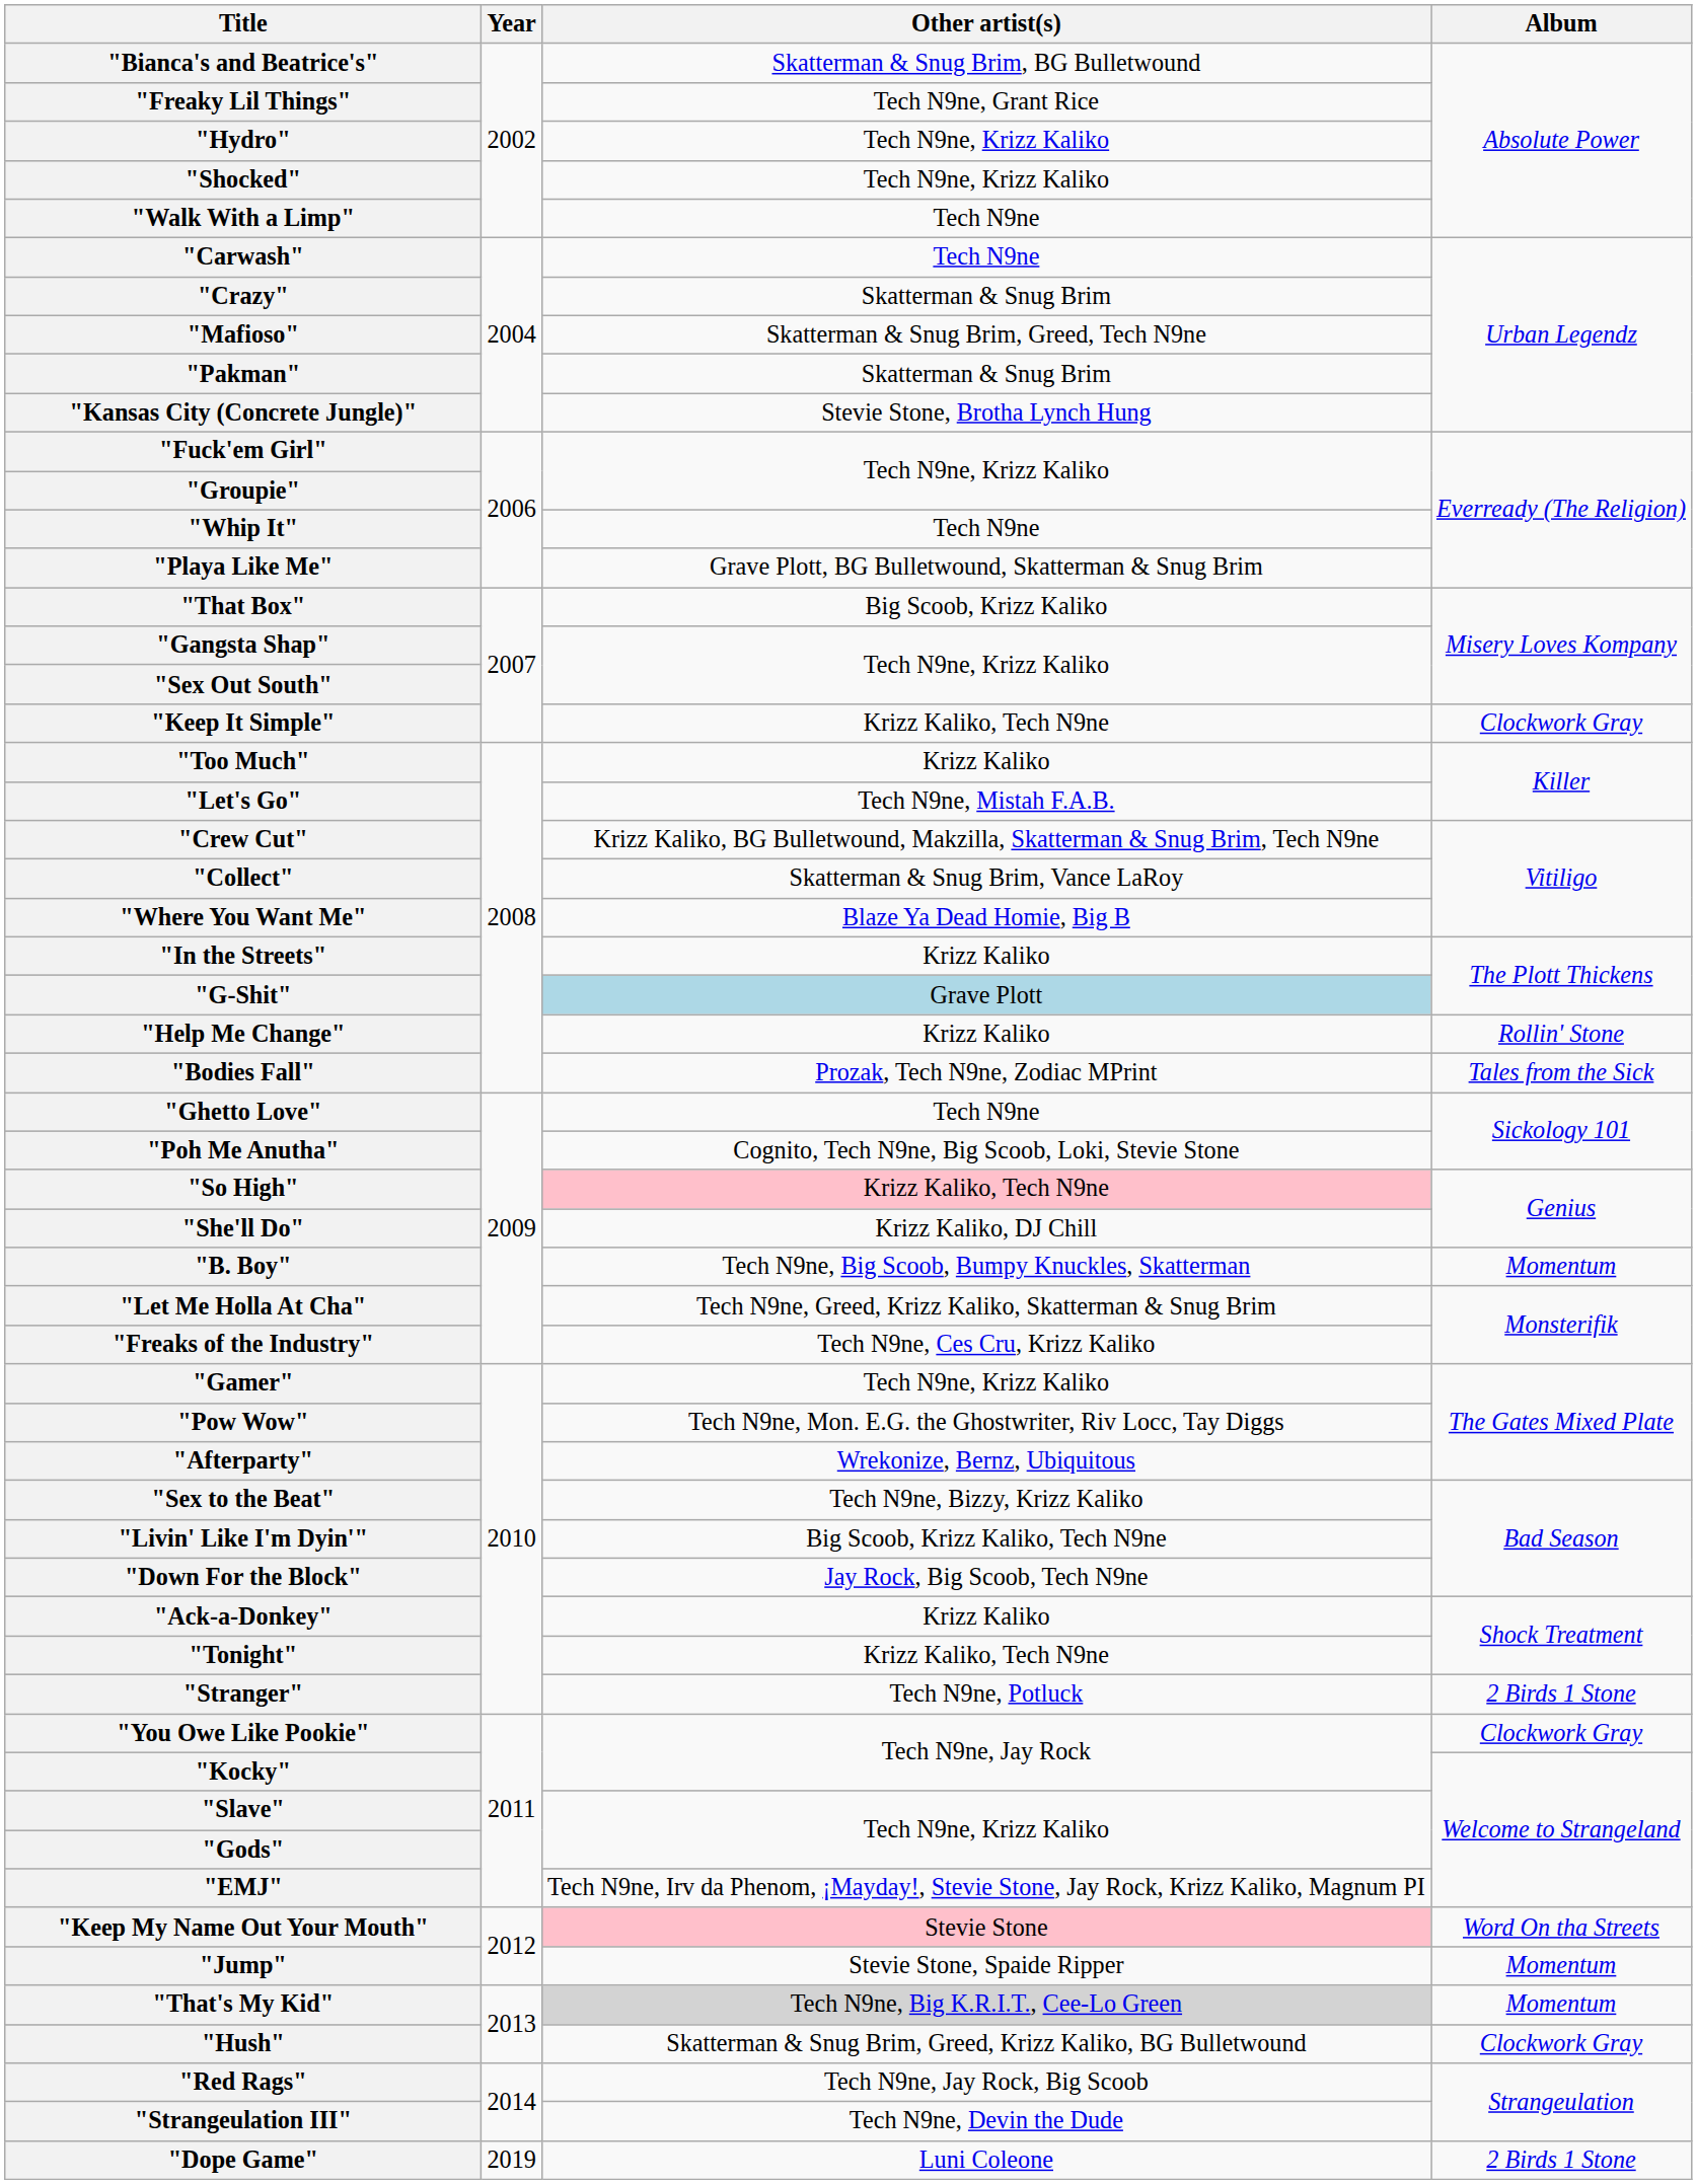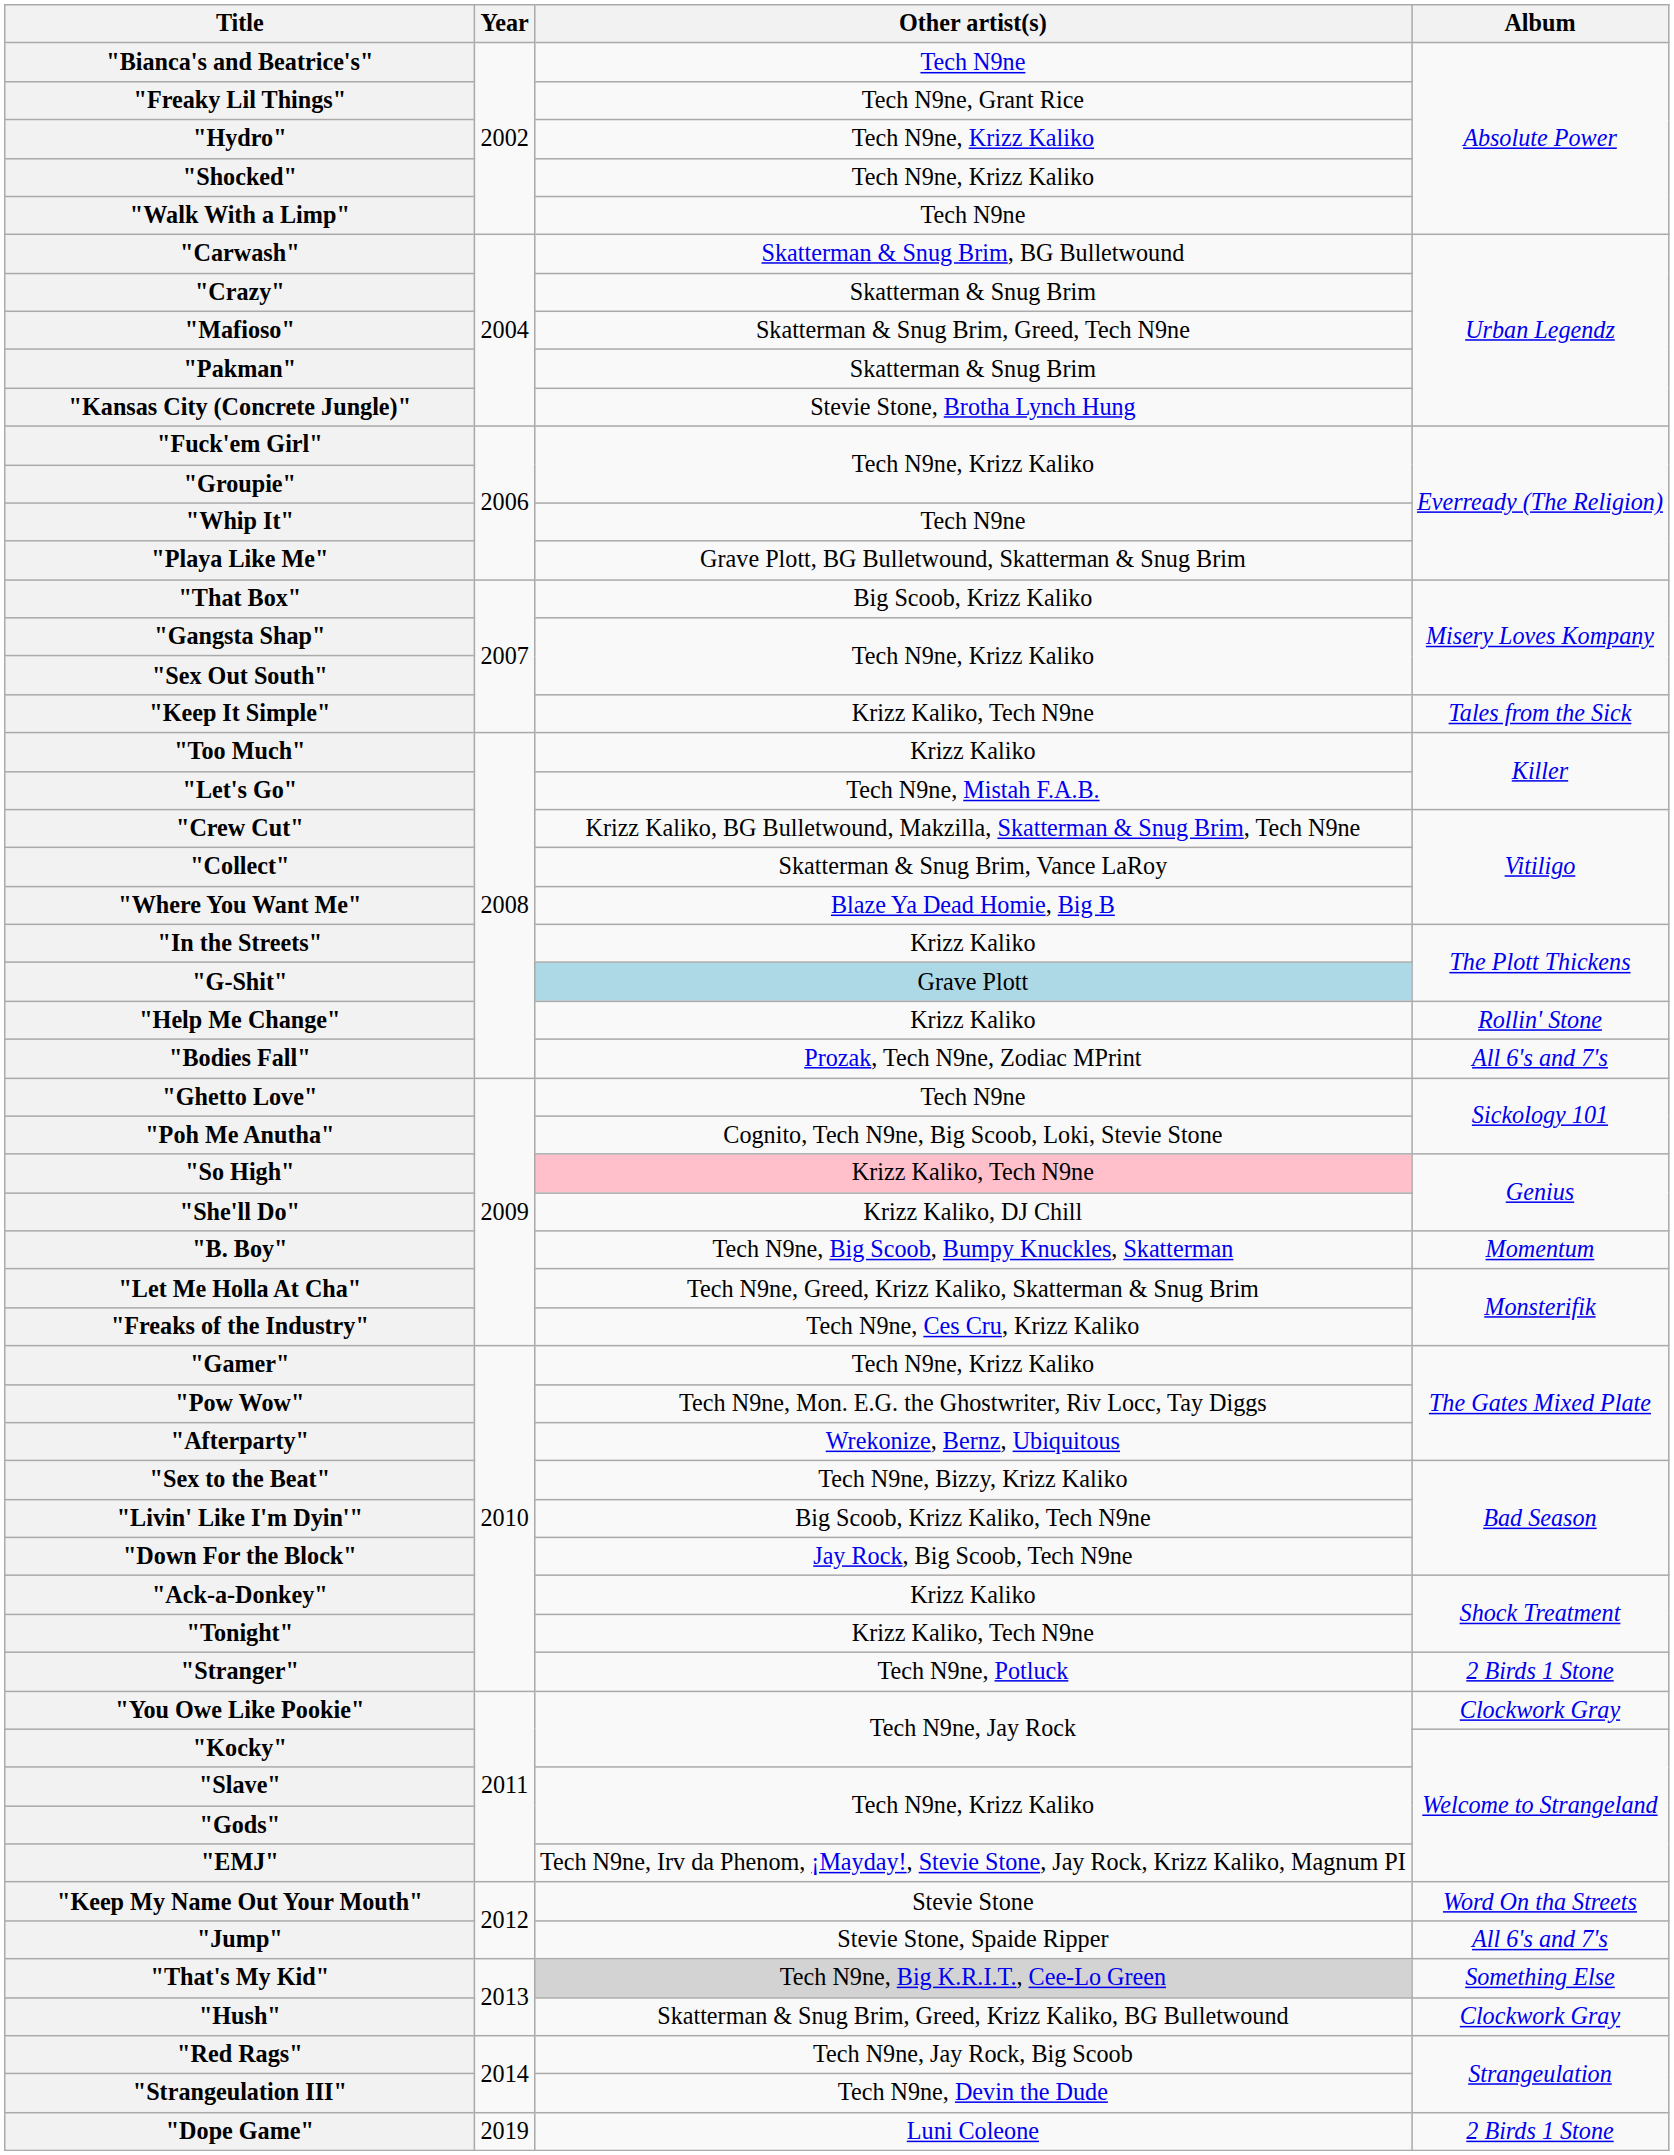"Bianca's and Beatrice's" | Other artist(s): Skatterman & Snug Brim, BG Bulletwound -> Tech N9ne
"Carwash" | Other artist(s): Tech N9ne -> Skatterman & Snug Brim, BG Bulletwound
"Keep It Simple" | Album: Clockwork Gray -> Tales from the Sick
"Bodies Fall" | Album: Tales from the Sick -> All 6's and 7's
"Keep My Name Out Your Mouth" | Other artist(s): pink background -> no background
"Jump" | Album: Momentum -> All 6's and 7's
"That's My Kid" | Album: Momentum -> Something Else
